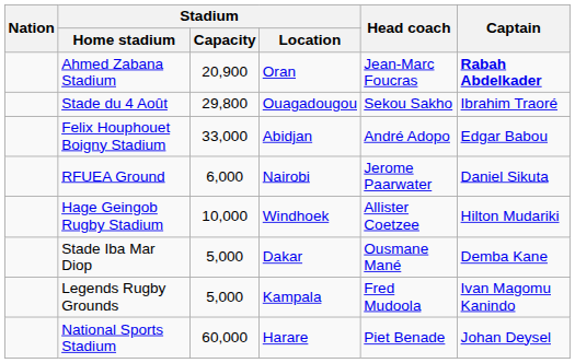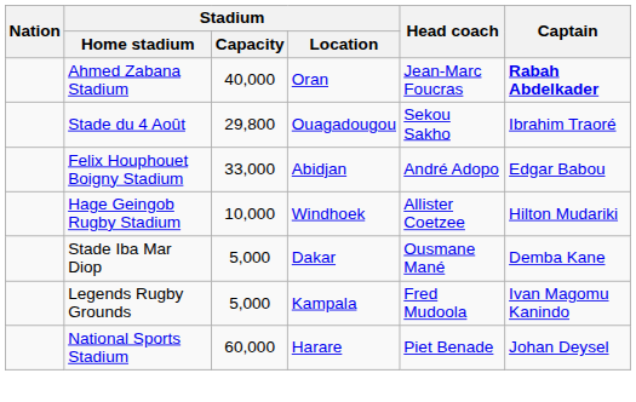Ahmed Zabana Stadium | Stadium / Capacity: 20,900 -> 40,000
- row: RFUEA Ground | 6,000 | Nairobi | Jerome Paarwater | Daniel Sikuta
